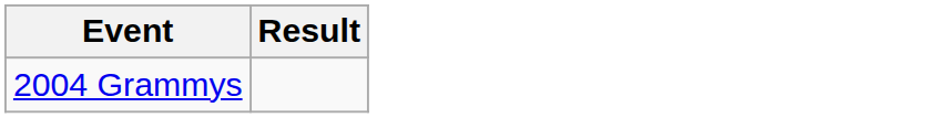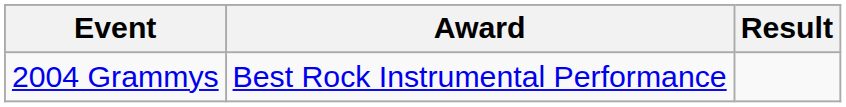+ column: Award | Best Rock Instrumental Performance
